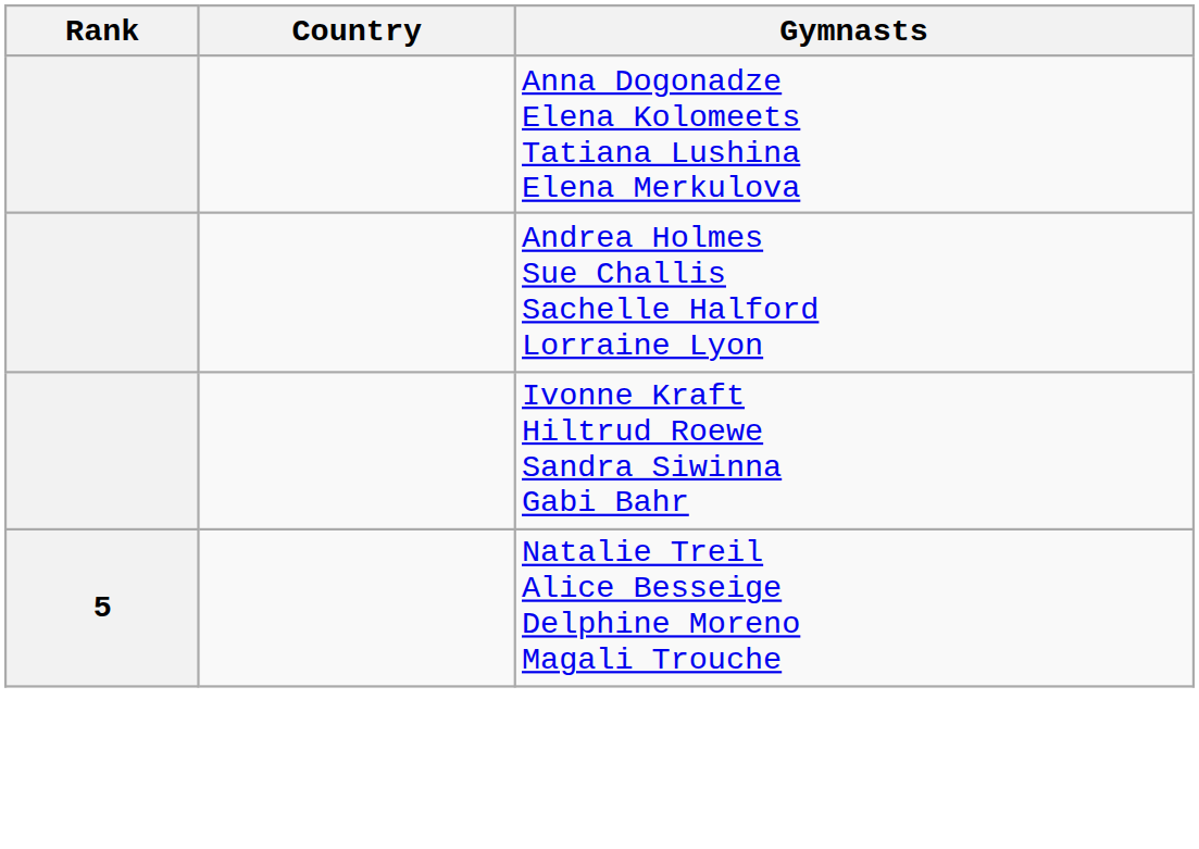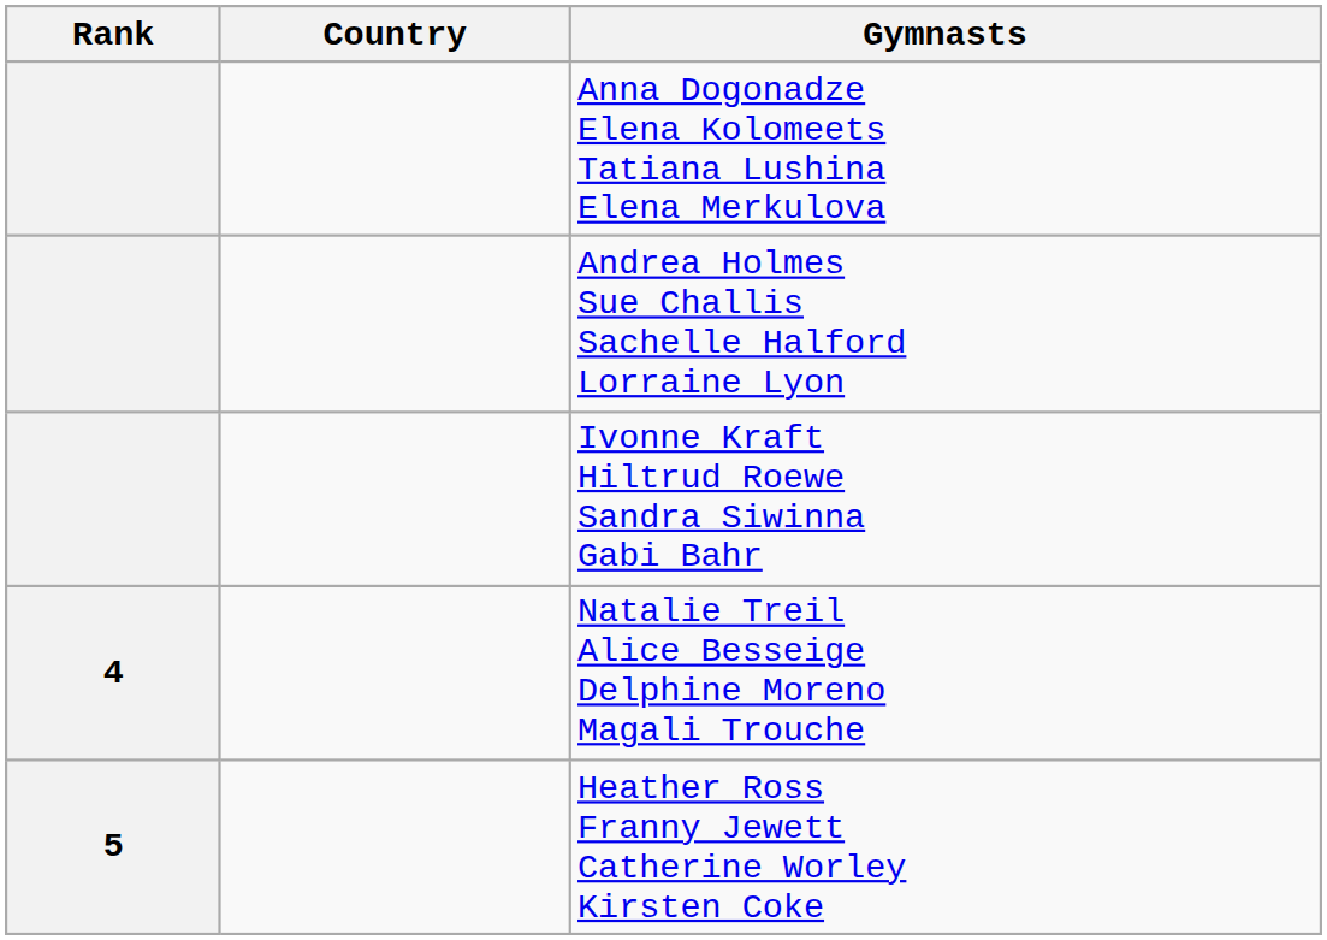Natalie Treil Alice Besseige Delphine Moreno Magali Trouche | Rank: 5 -> 4
+ row: 5 | Heather Ross Franny Jewett Catherine Worley Kirsten Coke
